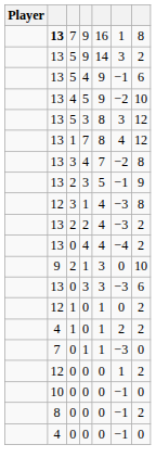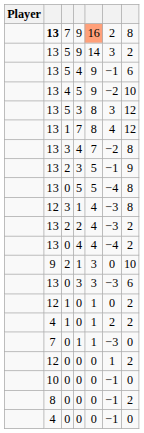7 / 9 | column 5: no background -> lightsalmon background
7 / 9 | column 6: 1 -> 2
+ row: 13 | 0 | 5 | 5 | −4 | 8
